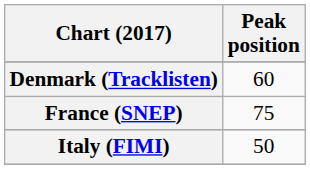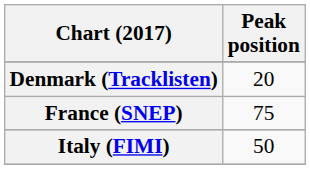Denmark (Tracklisten) | Peak position: 60 -> 20
